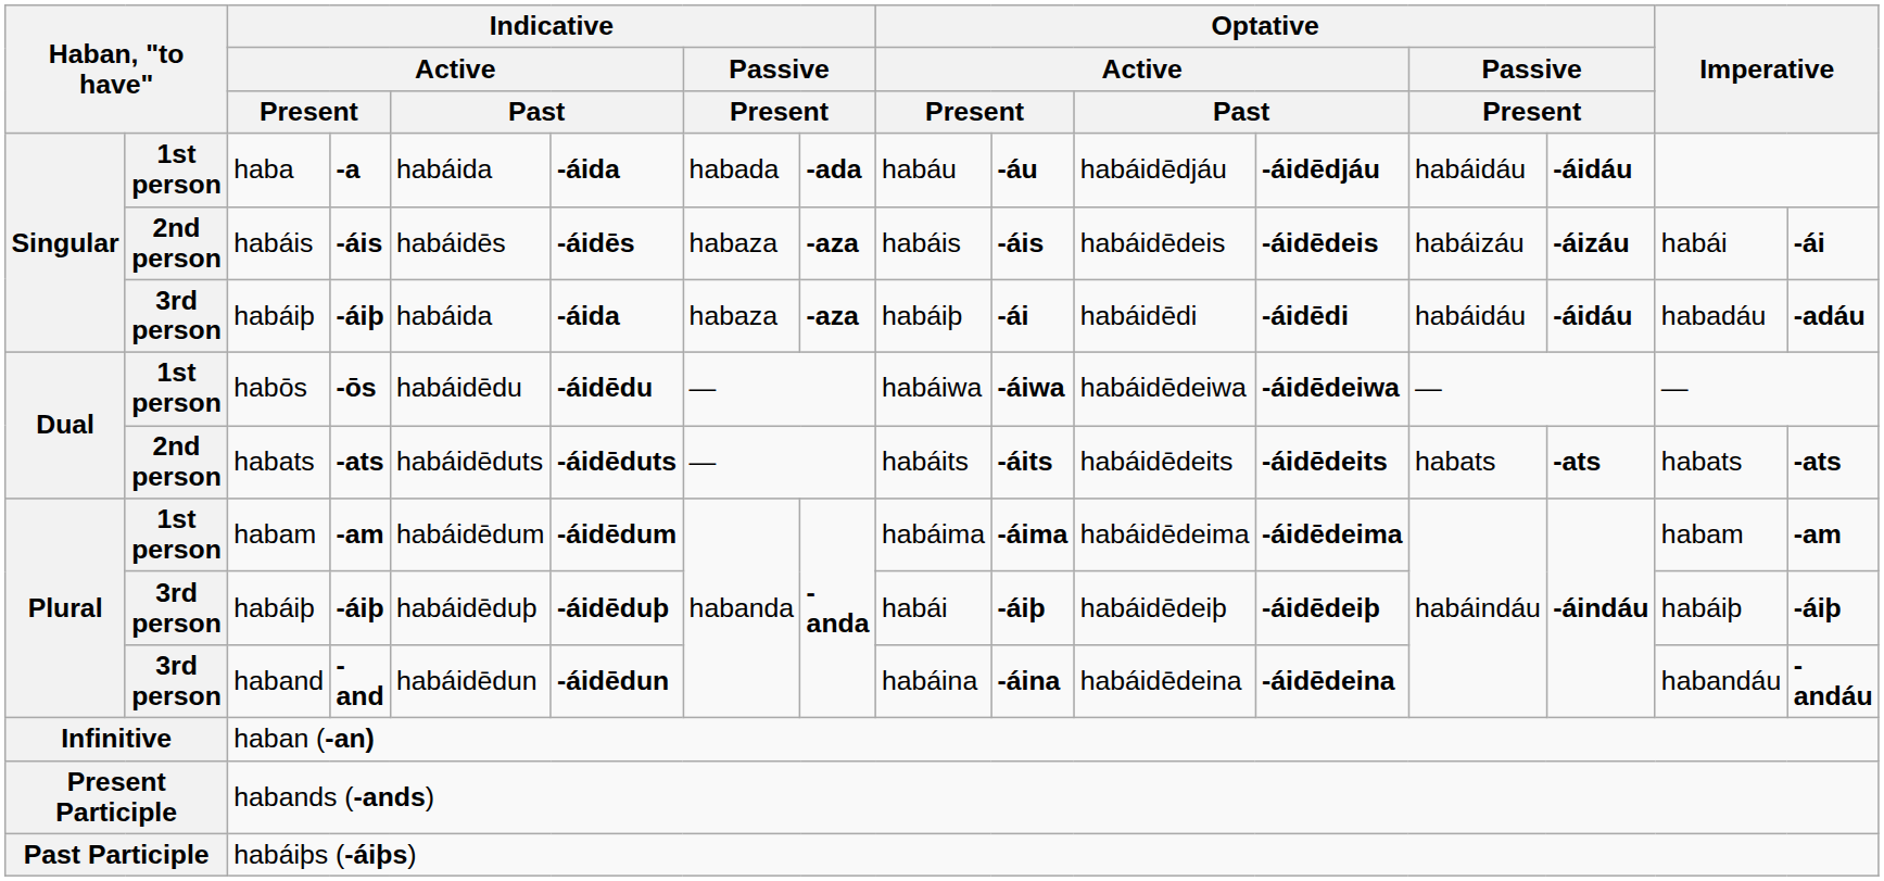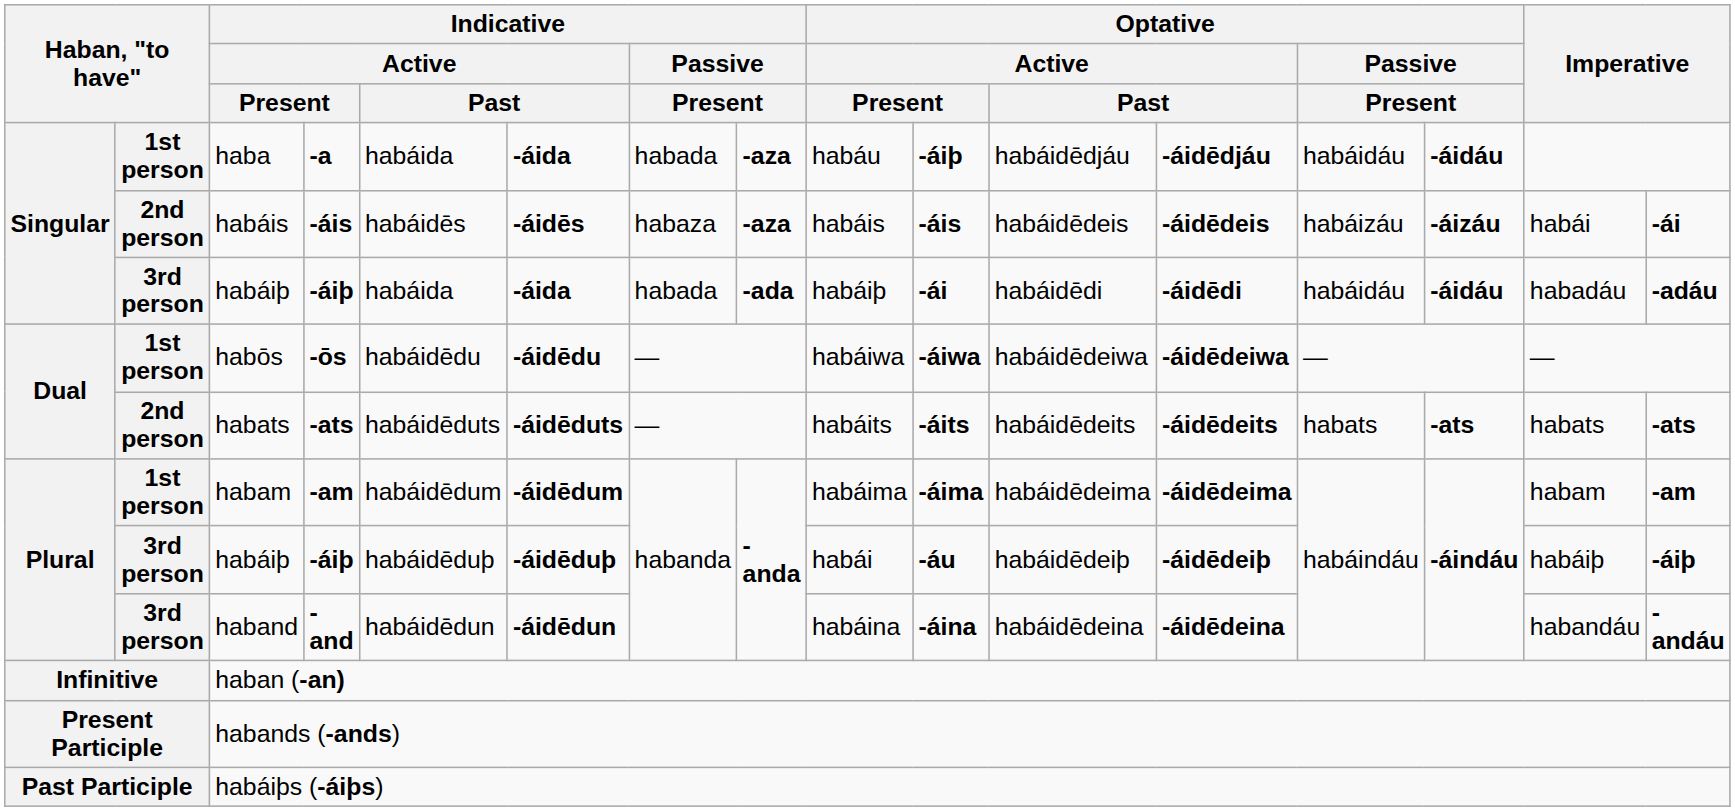haba | column 8: -ada -> -aza
haba | column 10: -áu -> -áiþ
Singular / habáiþ | column 7: habaza -> habada
Singular / habáiþ | column 8: -aza -> -ada
Plural / habáiþ | column 10: -áiþ -> -áu
